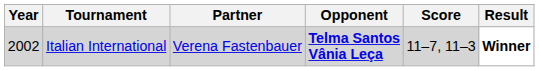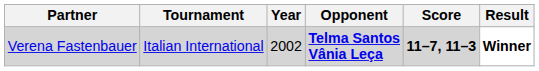columns swapped: Year <-> Partner
Italian International | Score: normal -> bold
